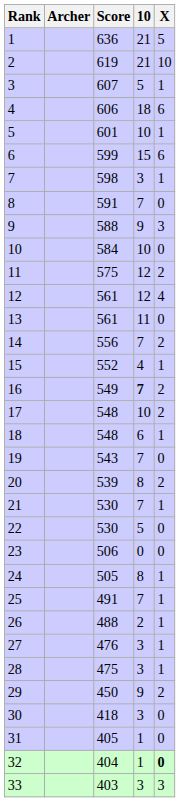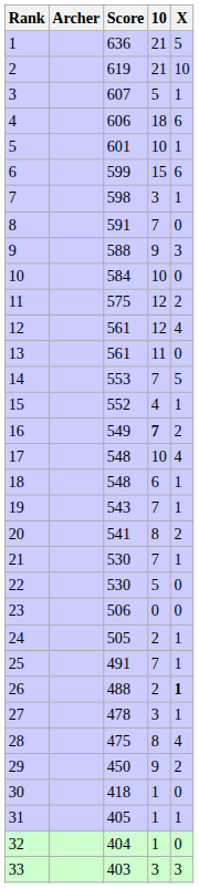14 | Score: 556 -> 553
14 | X: 2 -> 5
17 | X: 2 -> 4
19 | X: 0 -> 1
20 | Score: 539 -> 541
24 | 10: 8 -> 2
26 | X: normal -> bold
27 | Score: 476 -> 478
28 | 10: 3 -> 8
28 | X: 1 -> 4
30 | 10: 3 -> 1
31 | X: 0 -> 1
32 | X: bold -> normal
